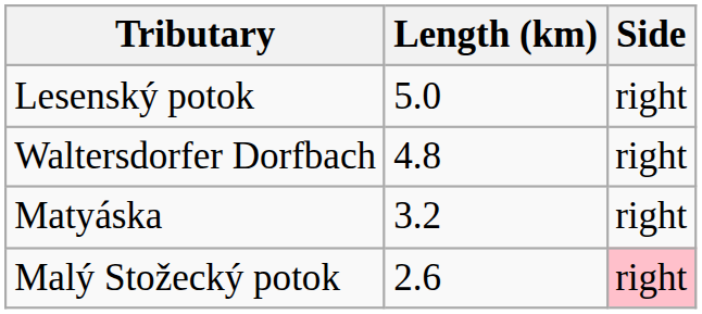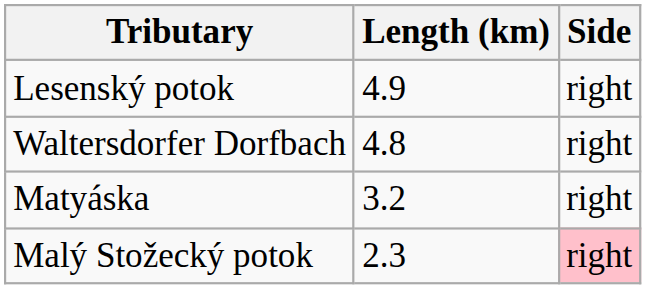Lesenský potok | Length (km): 5.0 -> 4.9
Malý Stožecký potok | Length (km): 2.6 -> 2.3
